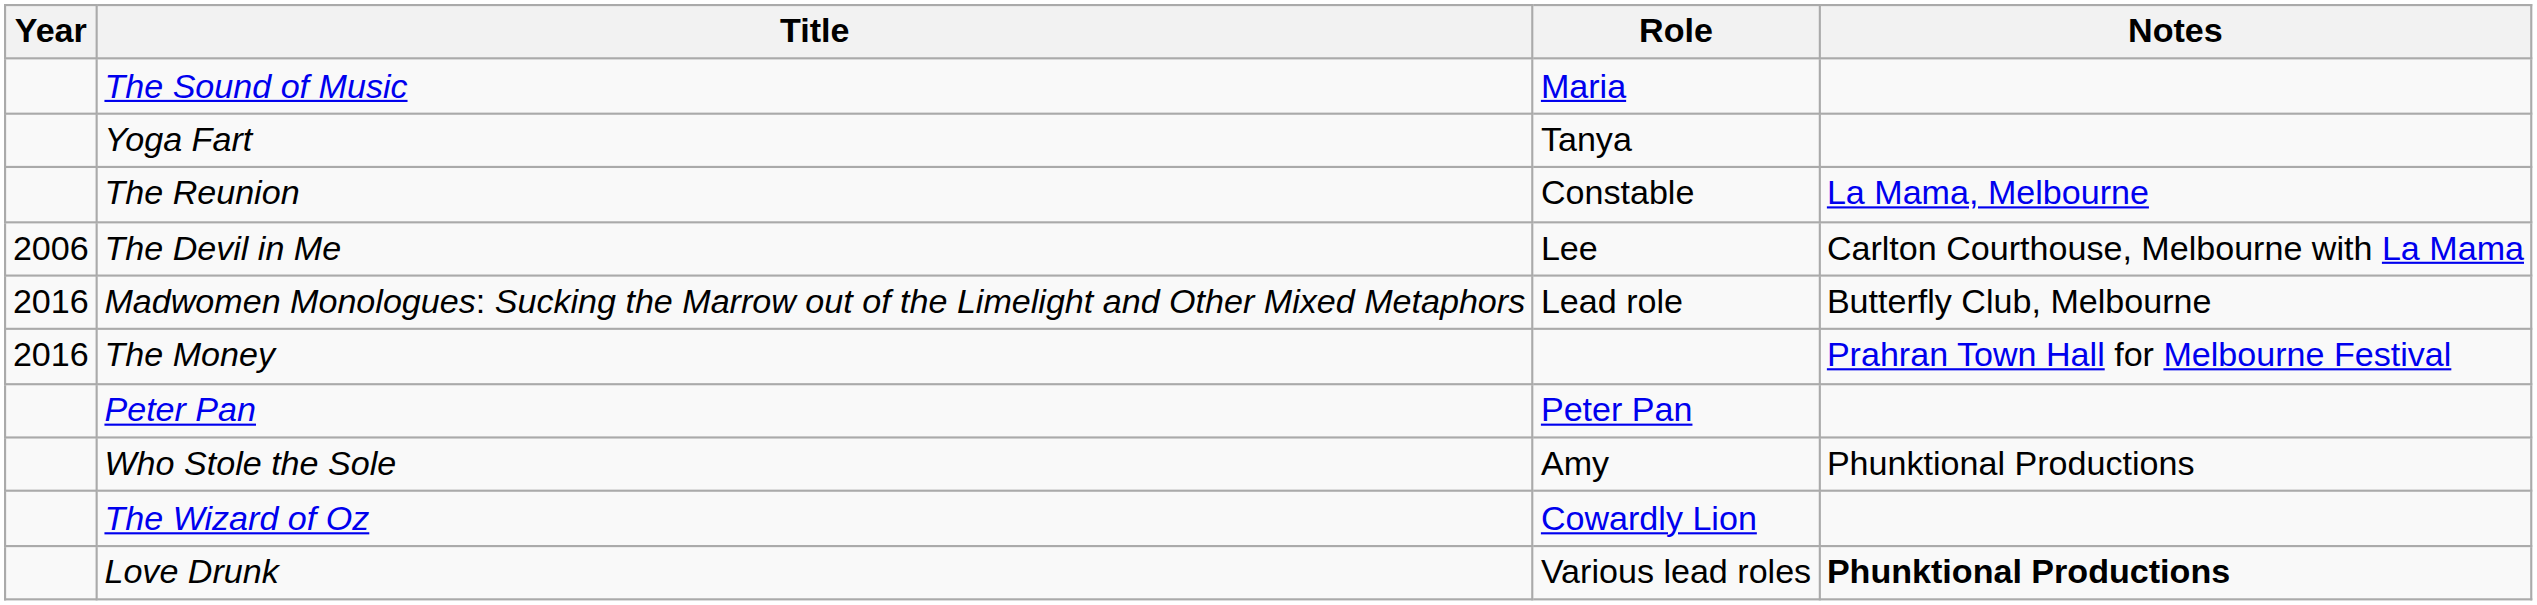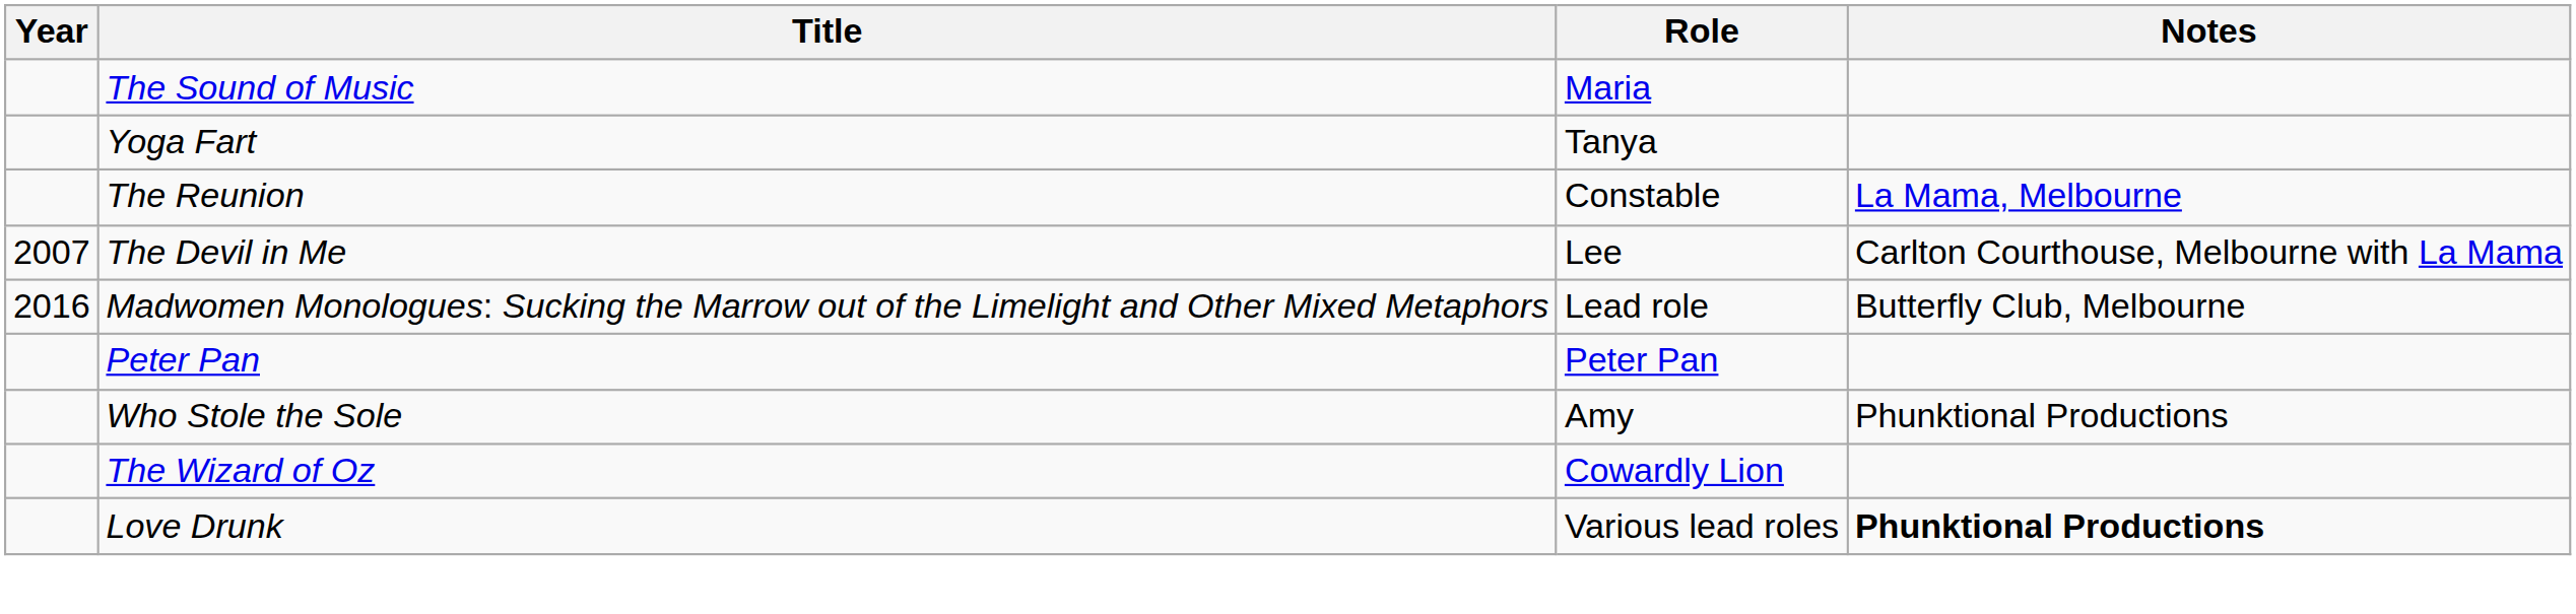The Devil in Me | Year: 2006 -> 2007
- row: 2016 | The Money | Prahran Town Hall for Melbourne Festival
